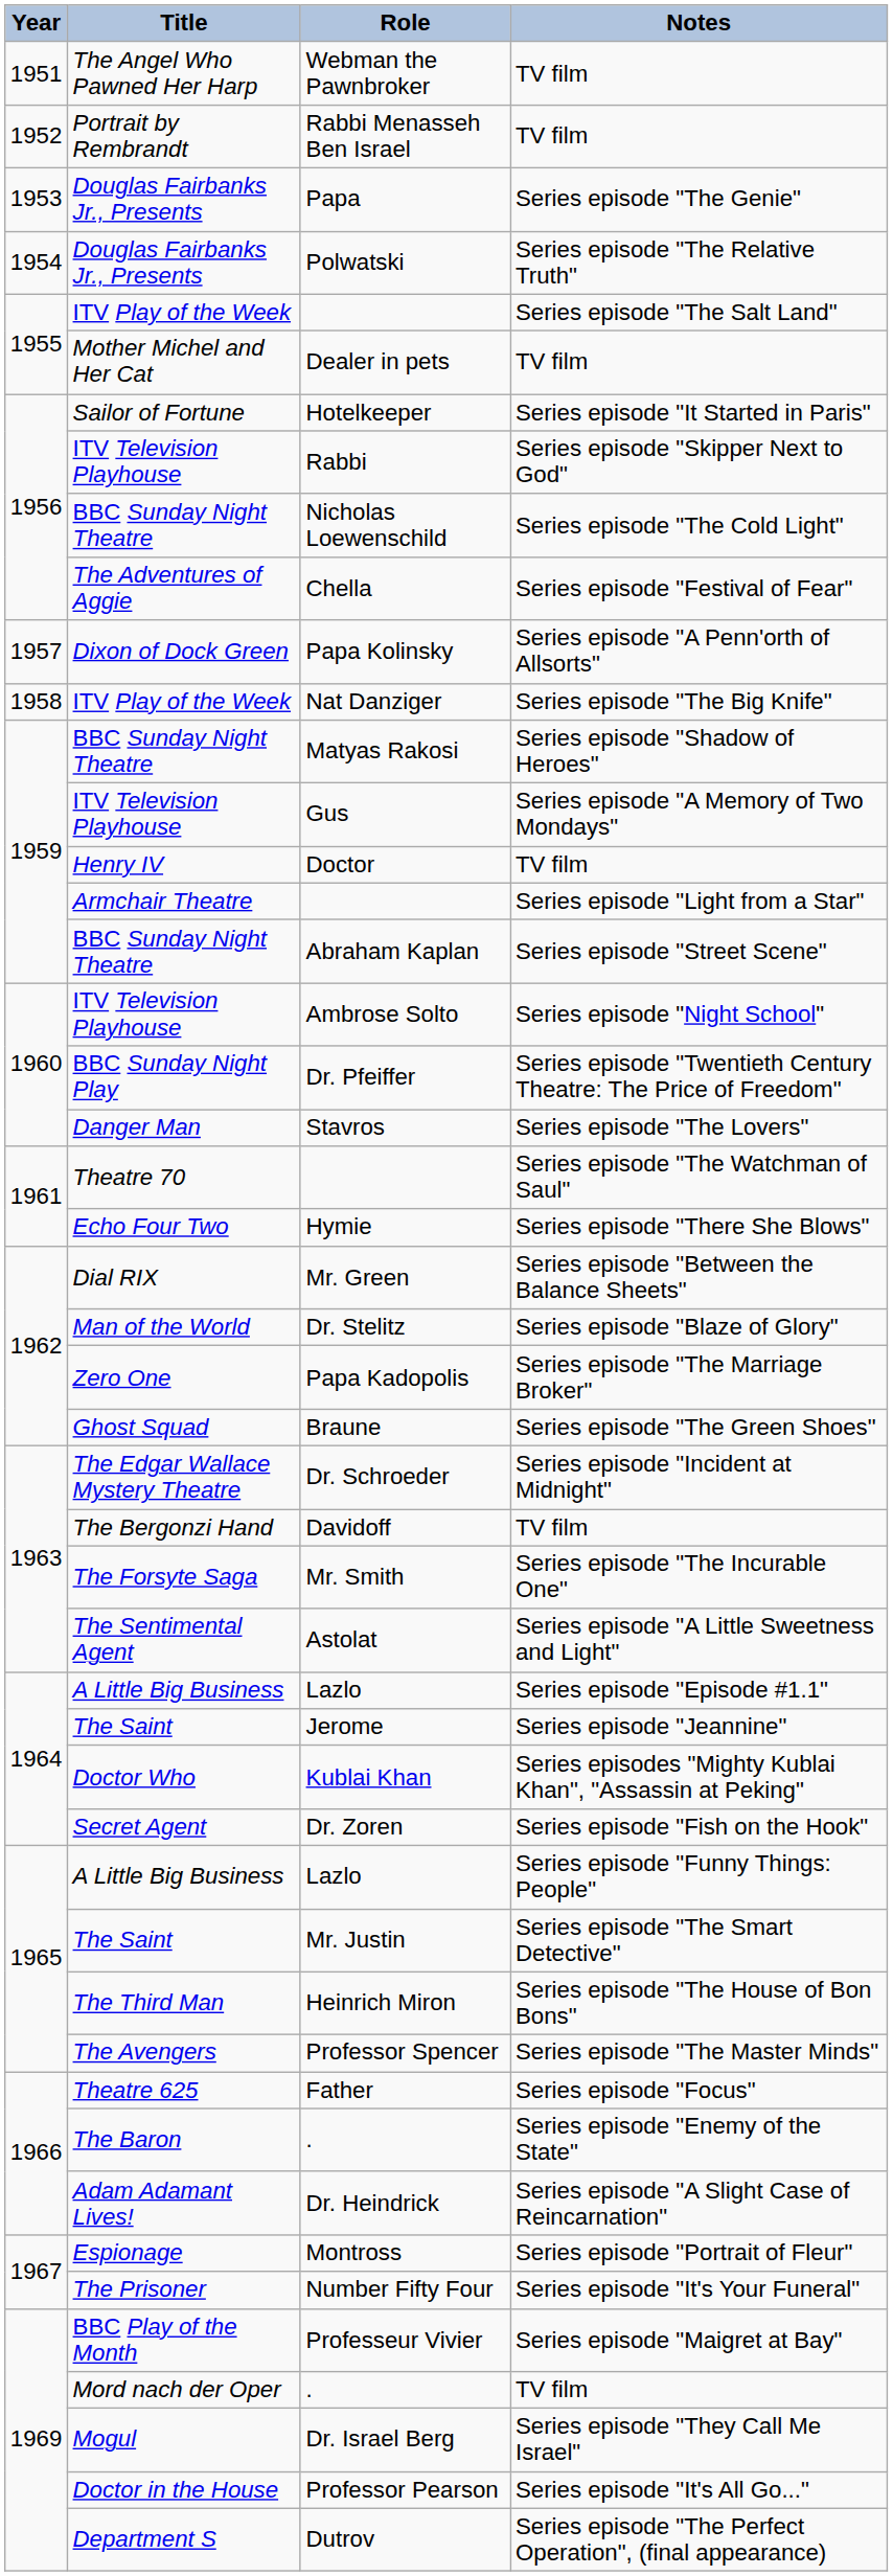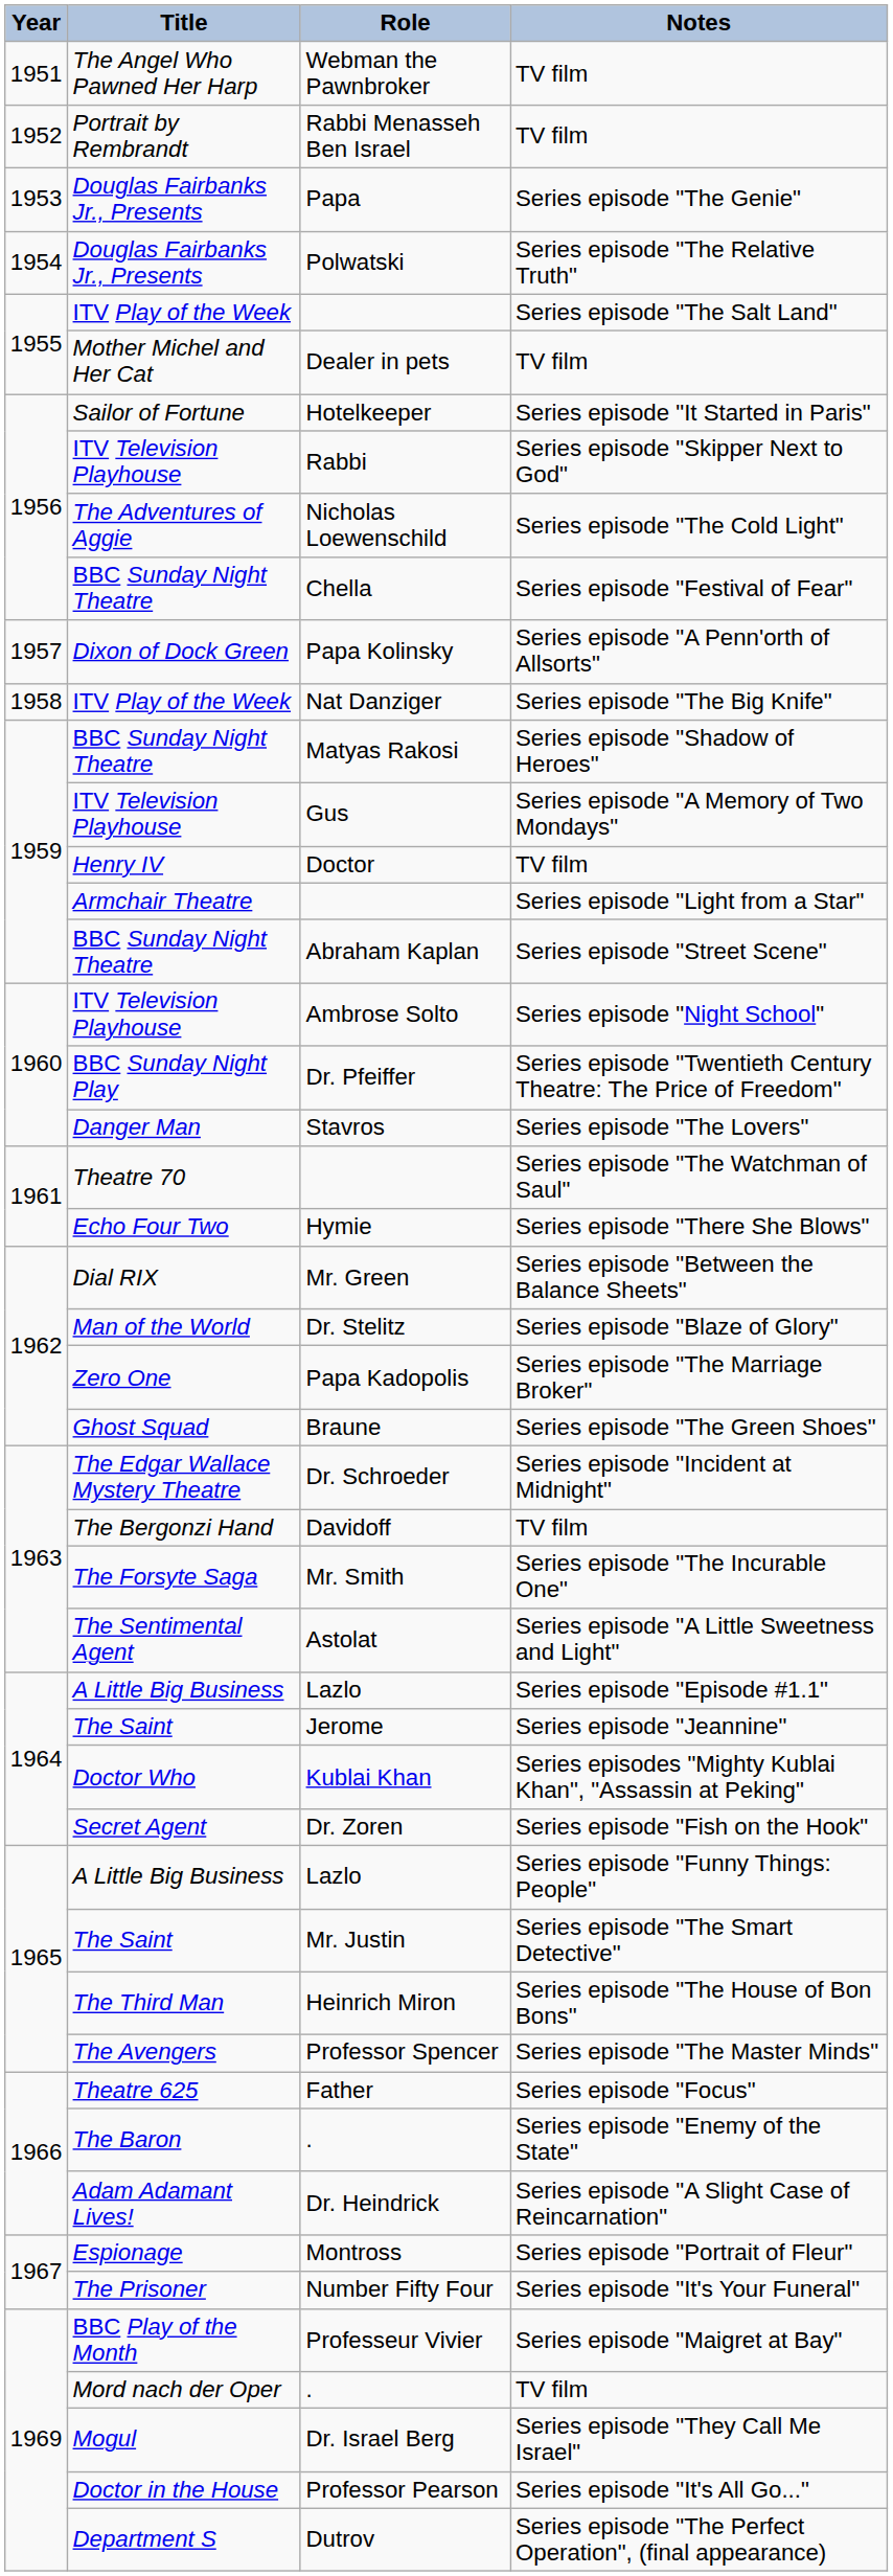Nicholas Loewenschild | Title: BBC Sunday Night Theatre -> The Adventures of Aggie
Chella | Title: The Adventures of Aggie -> BBC Sunday Night Theatre
